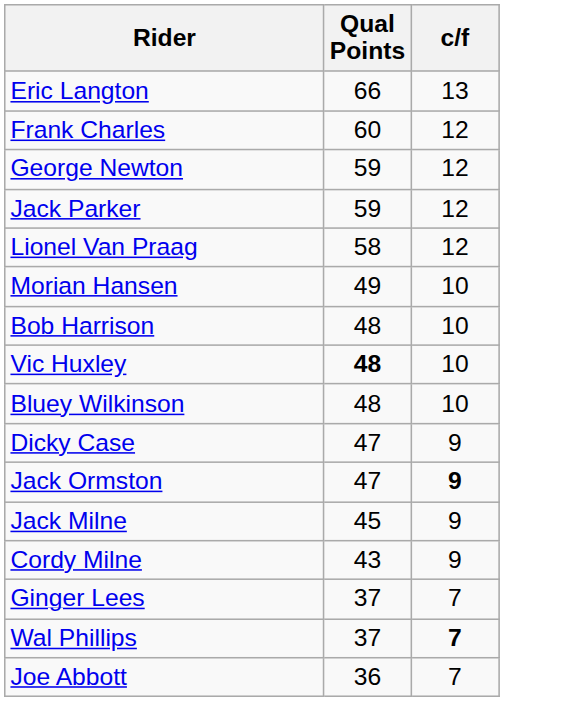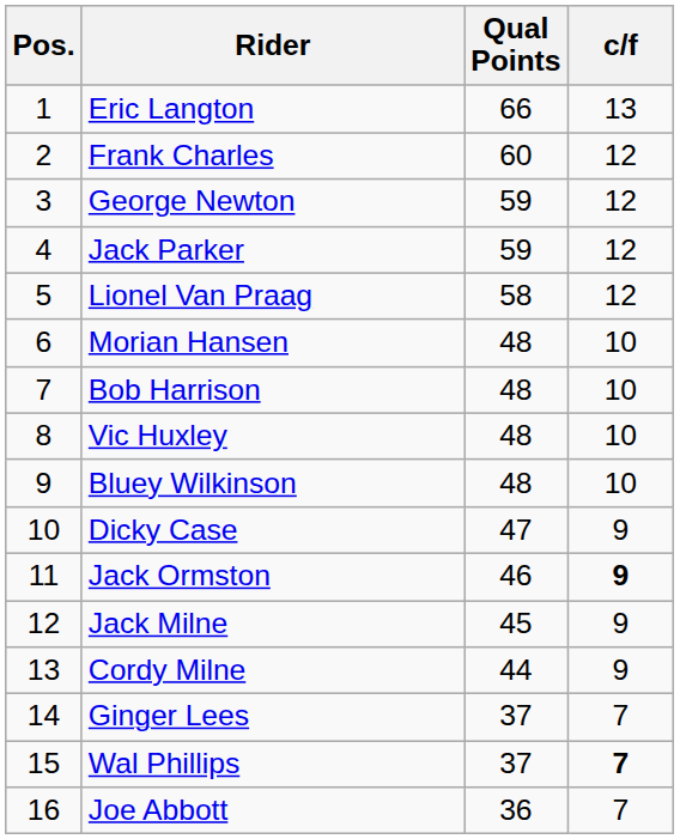+ column: Pos. | 1 | 2 | 3 | 4 | 5 | 6 | 7 | 8 | 9 | 10 | 11 | 12 | 13 | 14 | 15 | 16
Morian Hansen | Qual Points: 49 -> 48
Vic Huxley | Qual Points: bold -> normal
Jack Ormston | Qual Points: 47 -> 46
Cordy Milne | Qual Points: 43 -> 44
